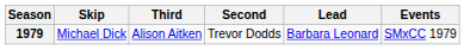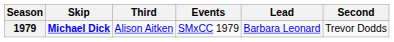columns swapped: Second <-> Events
1979 | Skip: normal -> bold
